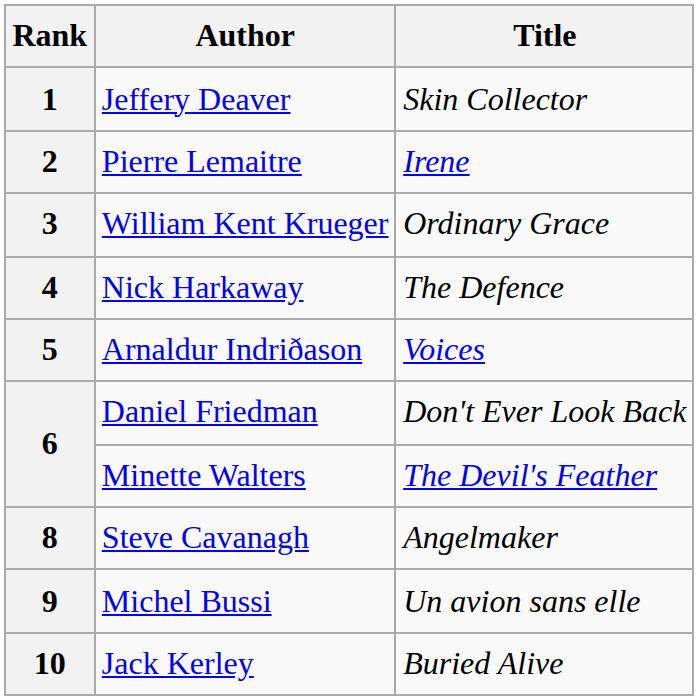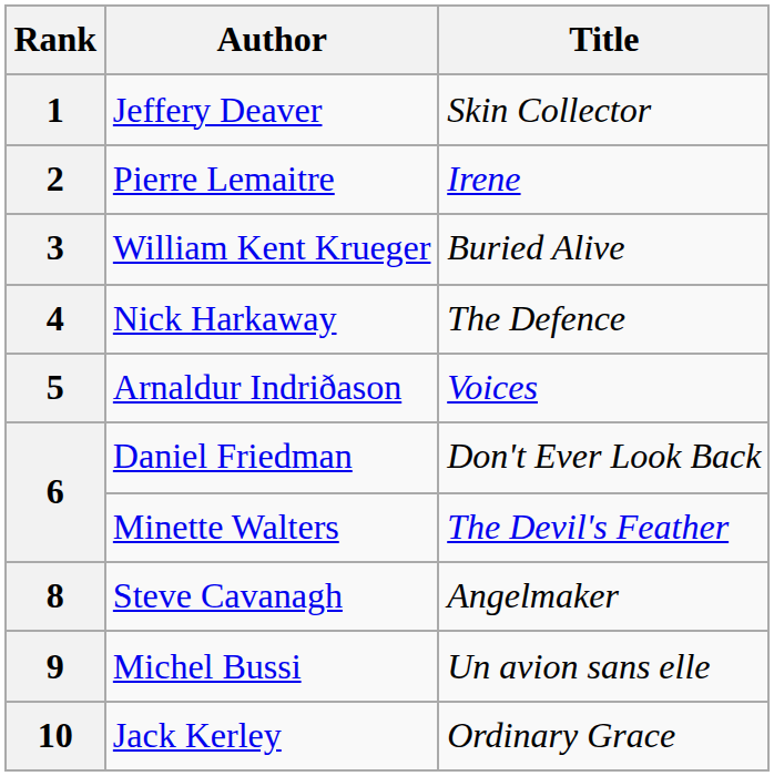3 | Title: Ordinary Grace -> Buried Alive
10 | Title: Buried Alive -> Ordinary Grace
